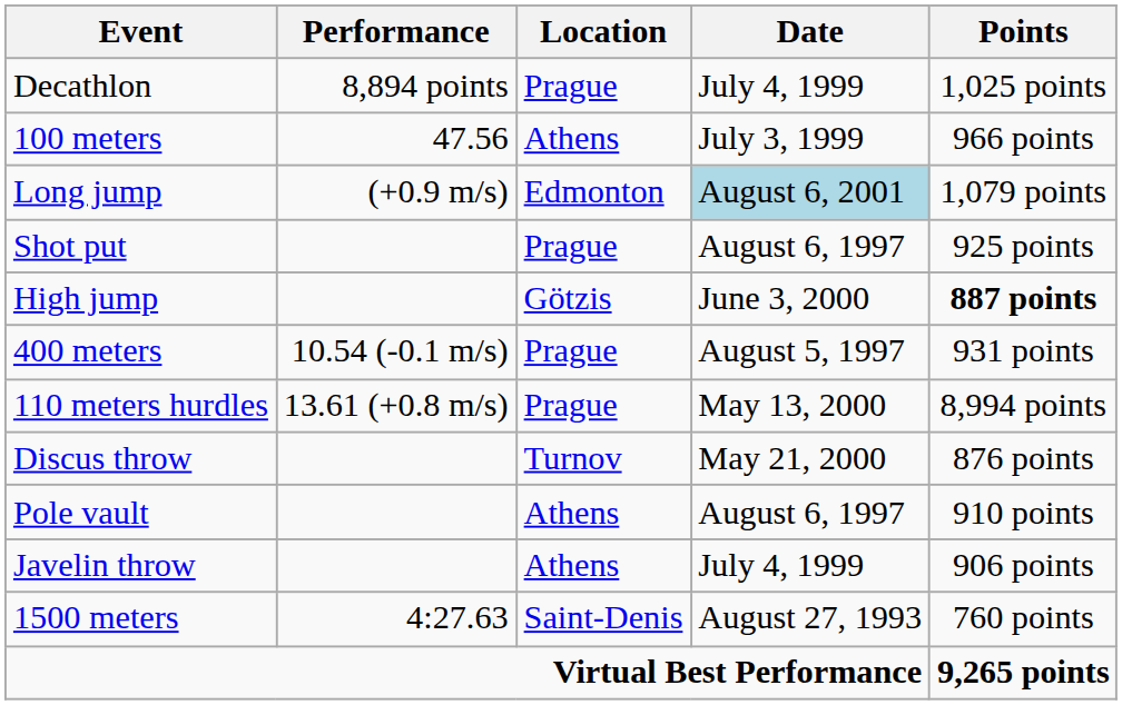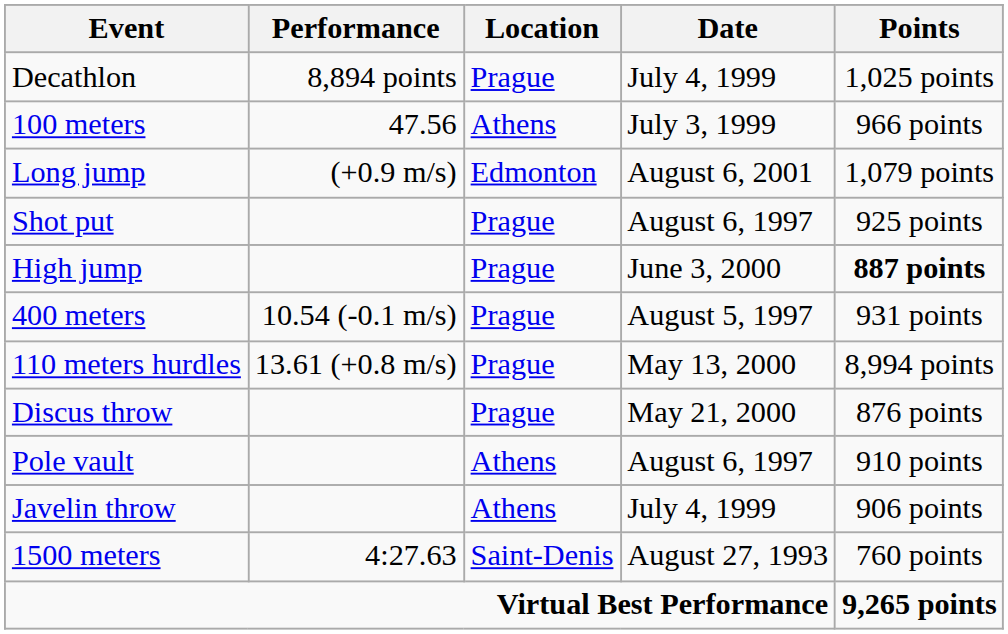Long jump | Date: lightblue background -> no background
High jump | Location: Götzis -> Prague
Discus throw | Location: Turnov -> Prague
